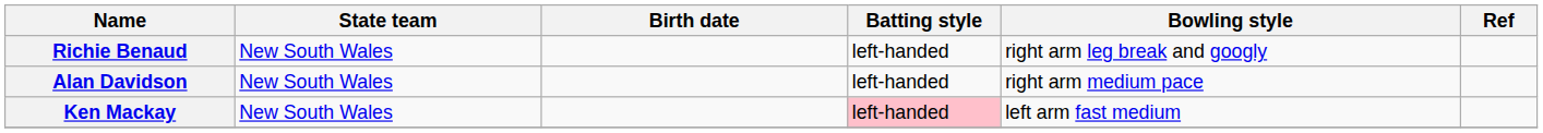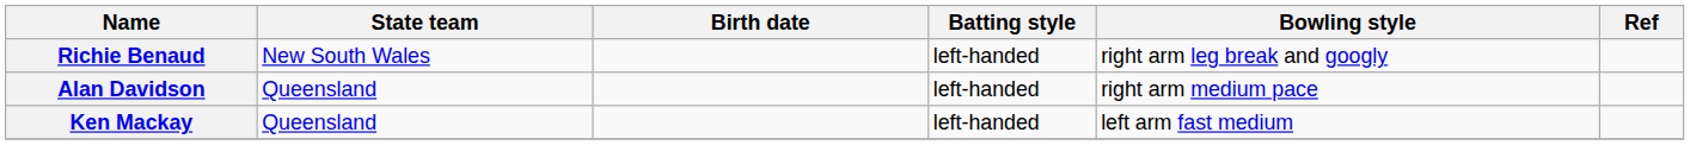Alan Davidson | State team: New South Wales -> Queensland
Ken Mackay | State team: New South Wales -> Queensland
Ken Mackay | Batting style: pink background -> no background
